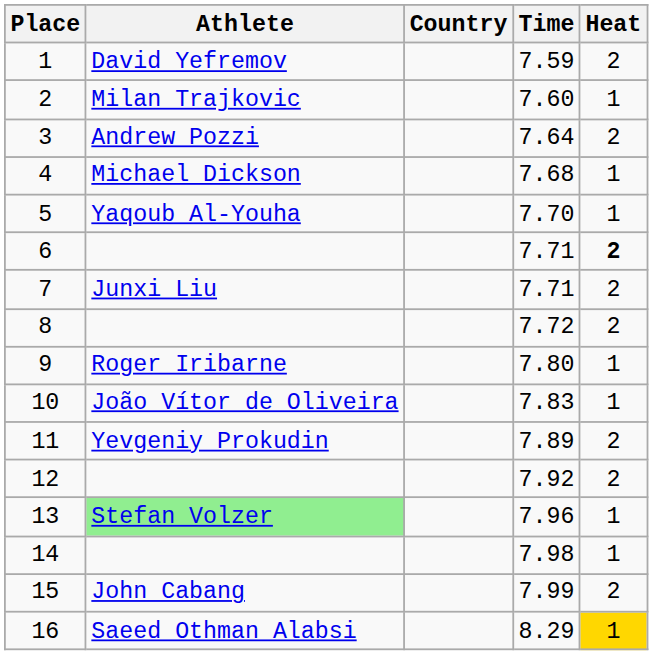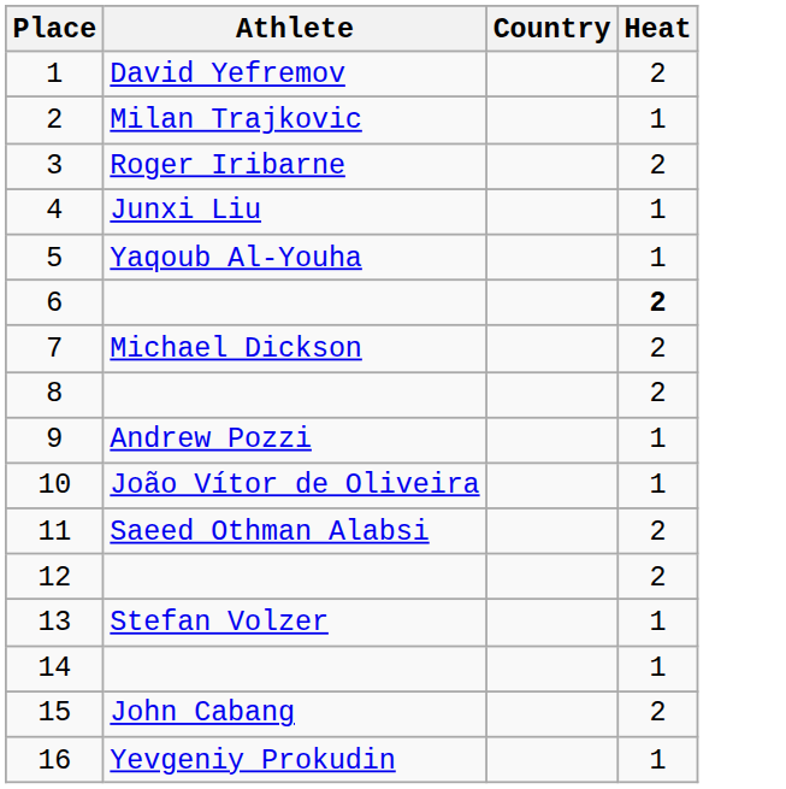- column: Time | 7.59 | 7.60 | 7.64 | 7.68 | 7.70 | 7.71 | 7.71 | 7.72 | 7.80 | 7.83 | 7.89 | 7.92 | 7.96 | 7.98 | 7.99 | 8.29
3 | Athlete: Andrew Pozzi -> Roger Iribarne
4 | Athlete: Michael Dickson -> Junxi Liu
7 | Athlete: Junxi Liu -> Michael Dickson
9 | Athlete: Roger Iribarne -> Andrew Pozzi
11 | Athlete: Yevgeniy Prokudin -> Saeed Othman Alabsi
13 | Athlete: lightgreen background -> no background
16 | Athlete: Saeed Othman Alabsi -> Yevgeniy Prokudin
16 | Heat: gold background -> no background
